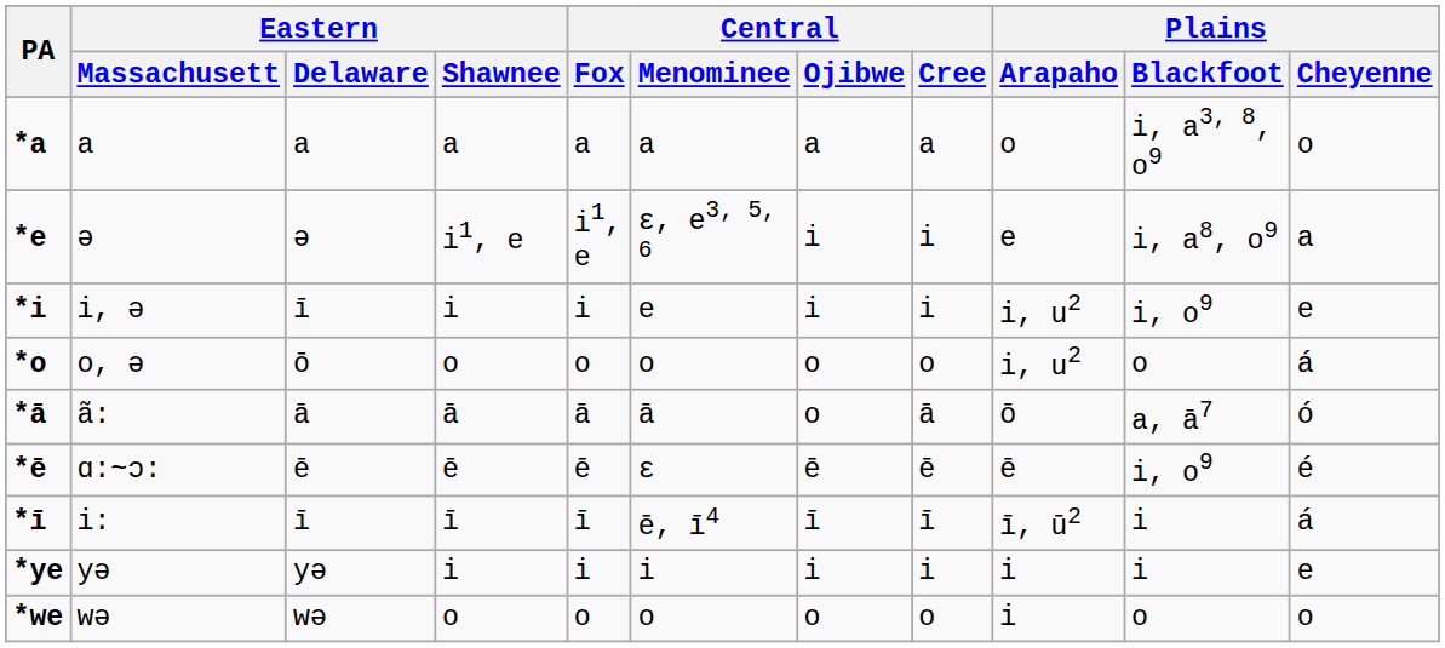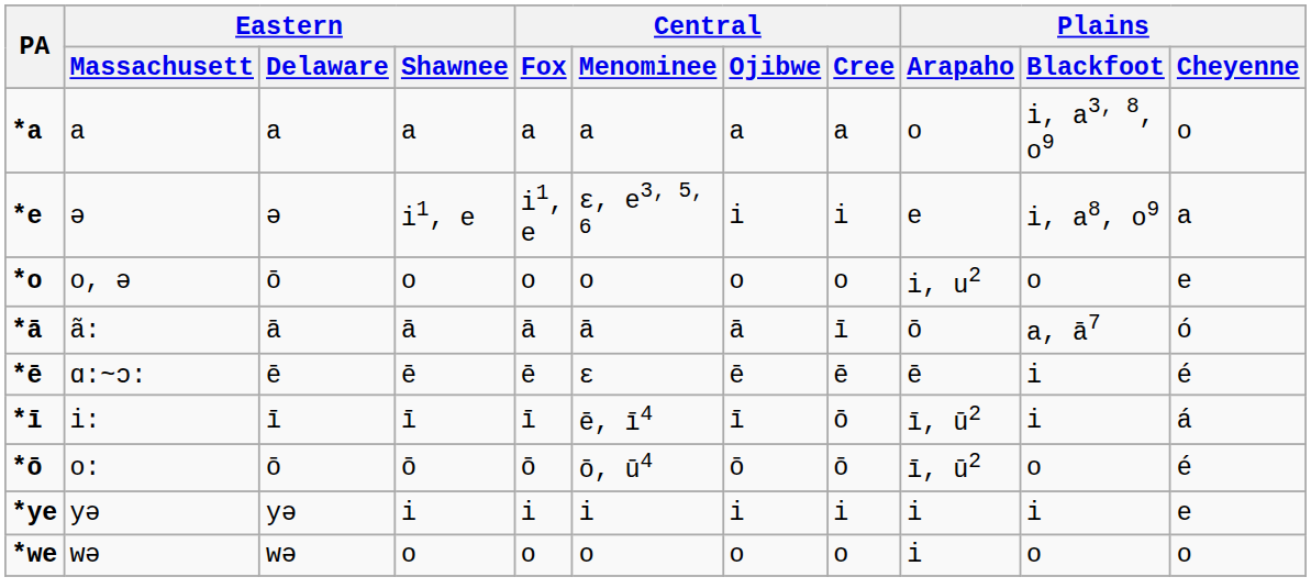- row: *i | i, ə | ī | i | i | e | i | i | i, u2 | i, o9 | e
o, ə | Plains / Cheyenne: á -> e
ã: | Central / Ojibwe: o -> ā
ã: | Central / Cree: ā -> ī
ɑ:~ɔ: | Plains / Blackfoot: i, o9 -> i
i: | Central / Cree: ī -> ō
+ row: *ō | o: | ō | ō | ō | ō, ū4 | ō | ō | ī, ū2 | o | é
